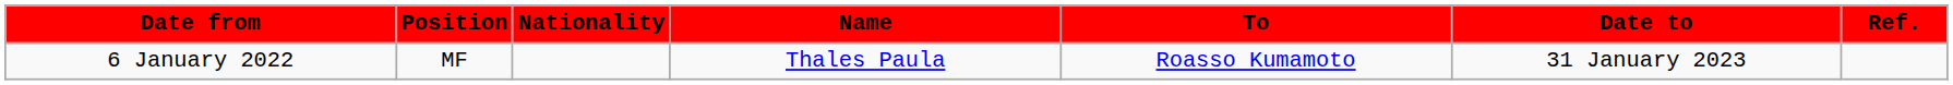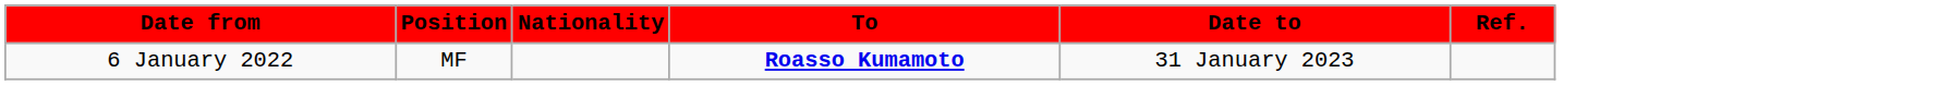- column: Name | Thales Paula
6 January 2022 | To: normal -> bold
